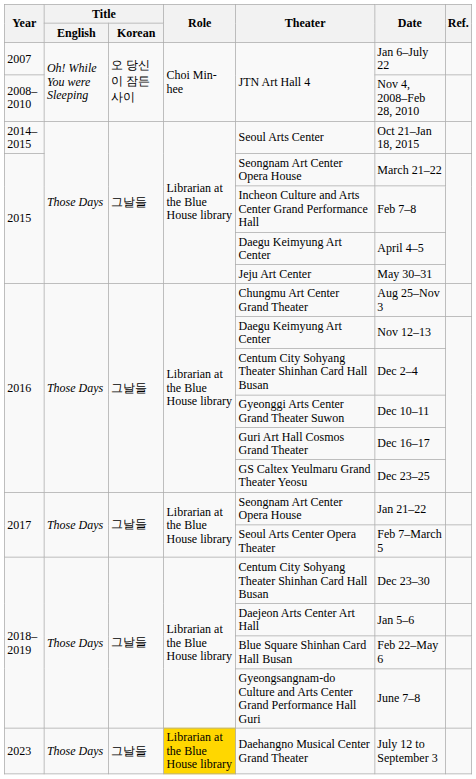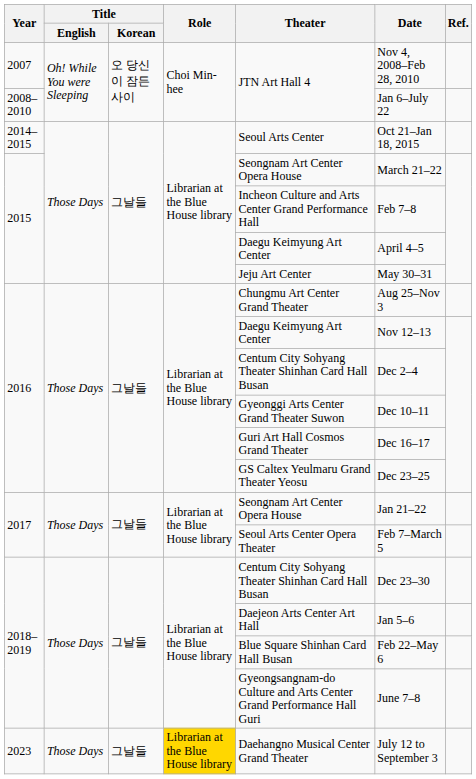2007 | Date: Jan 6–July 22 -> Nov 4, 2008–Feb 28, 2010
2008–2010 | Date: Nov 4, 2008–Feb 28, 2010 -> Jan 6–July 22
